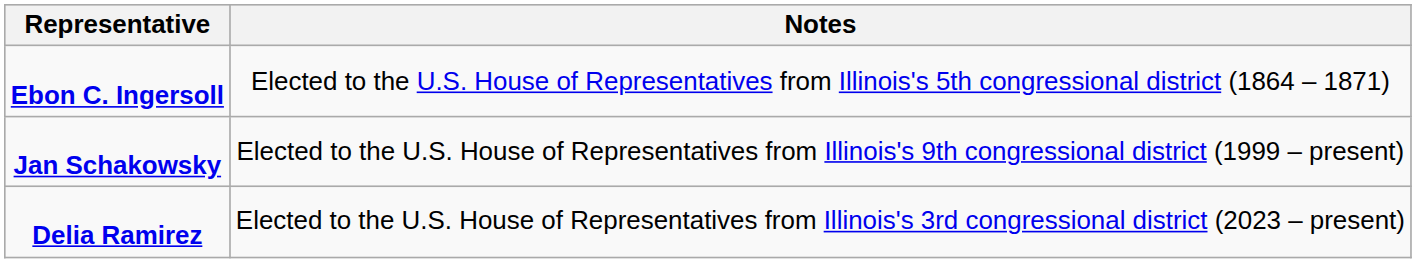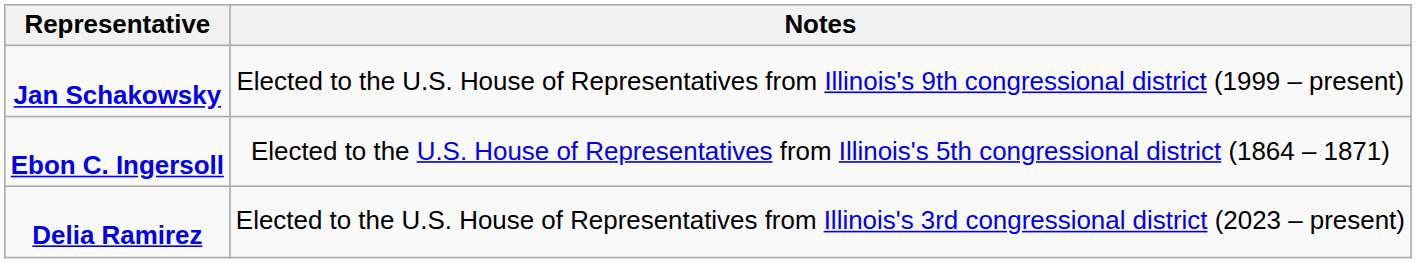rows swapped: Ebon C. Ingersoll <-> Jan Schakowsky
